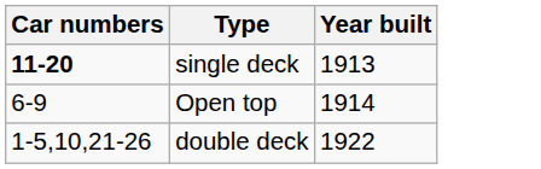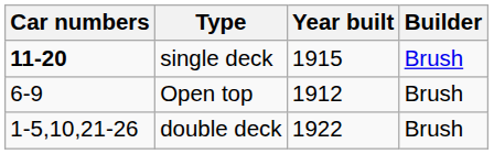+ column: Builder | Brush | Brush | Brush
single deck | Year built: 1913 -> 1915
Open top | Year built: 1914 -> 1912
